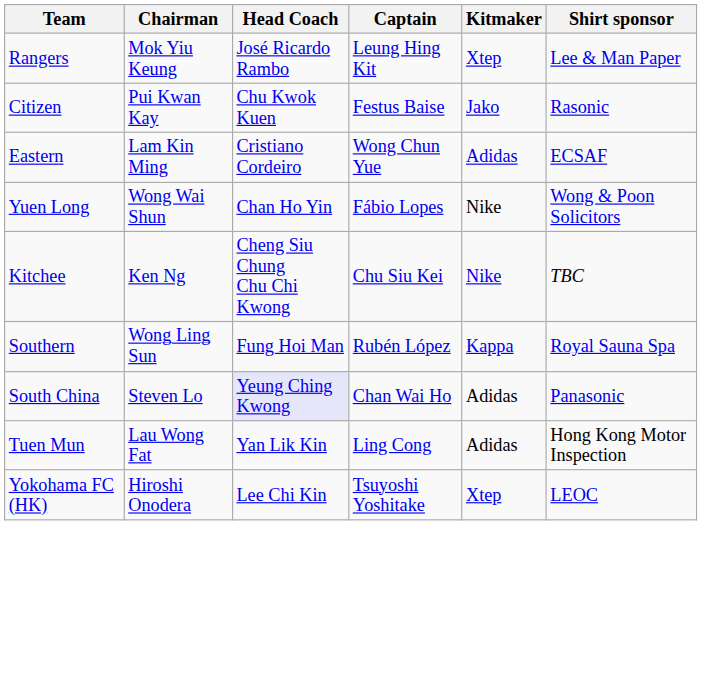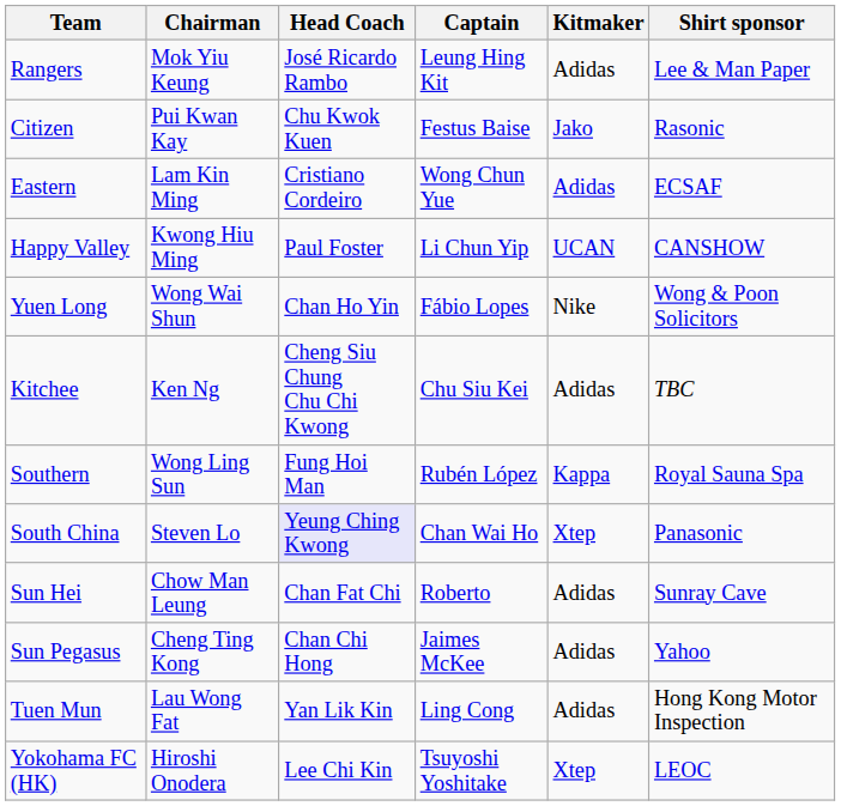Rangers | Kitmaker: Xtep -> Adidas
+ row: Happy Valley | Kwong Hiu Ming | Paul Foster | Li Chun Yip | UCAN | CANSHOW
Kitchee | Kitmaker: Nike -> Adidas
South China | Kitmaker: Adidas -> Xtep
+ row: Sun Hei | Chow Man Leung | Chan Fat Chi | Roberto | Adidas | Sunray Cave
+ row: Sun Pegasus | Cheng Ting Kong | Chan Chi Hong | Jaimes McKee | Adidas | Yahoo
